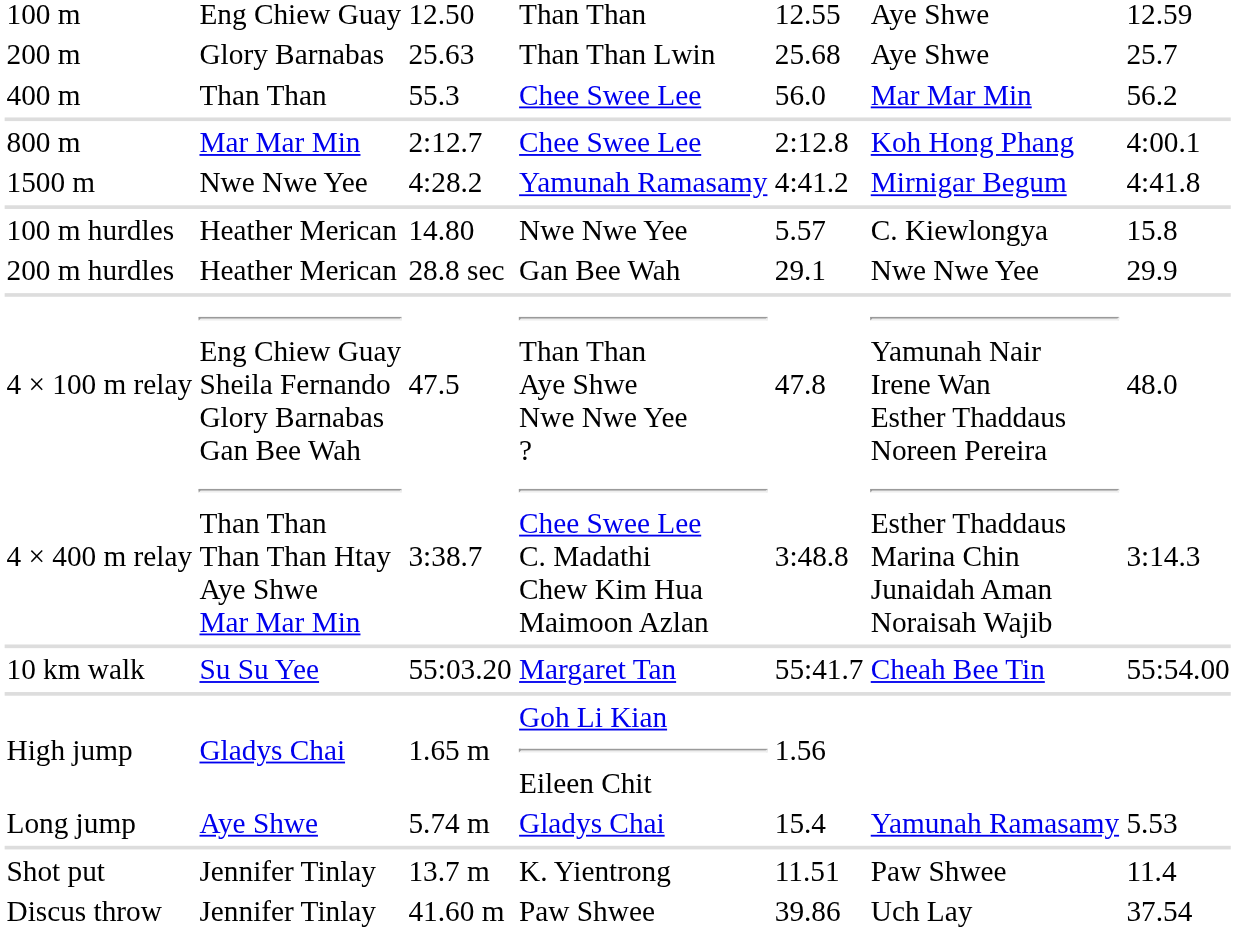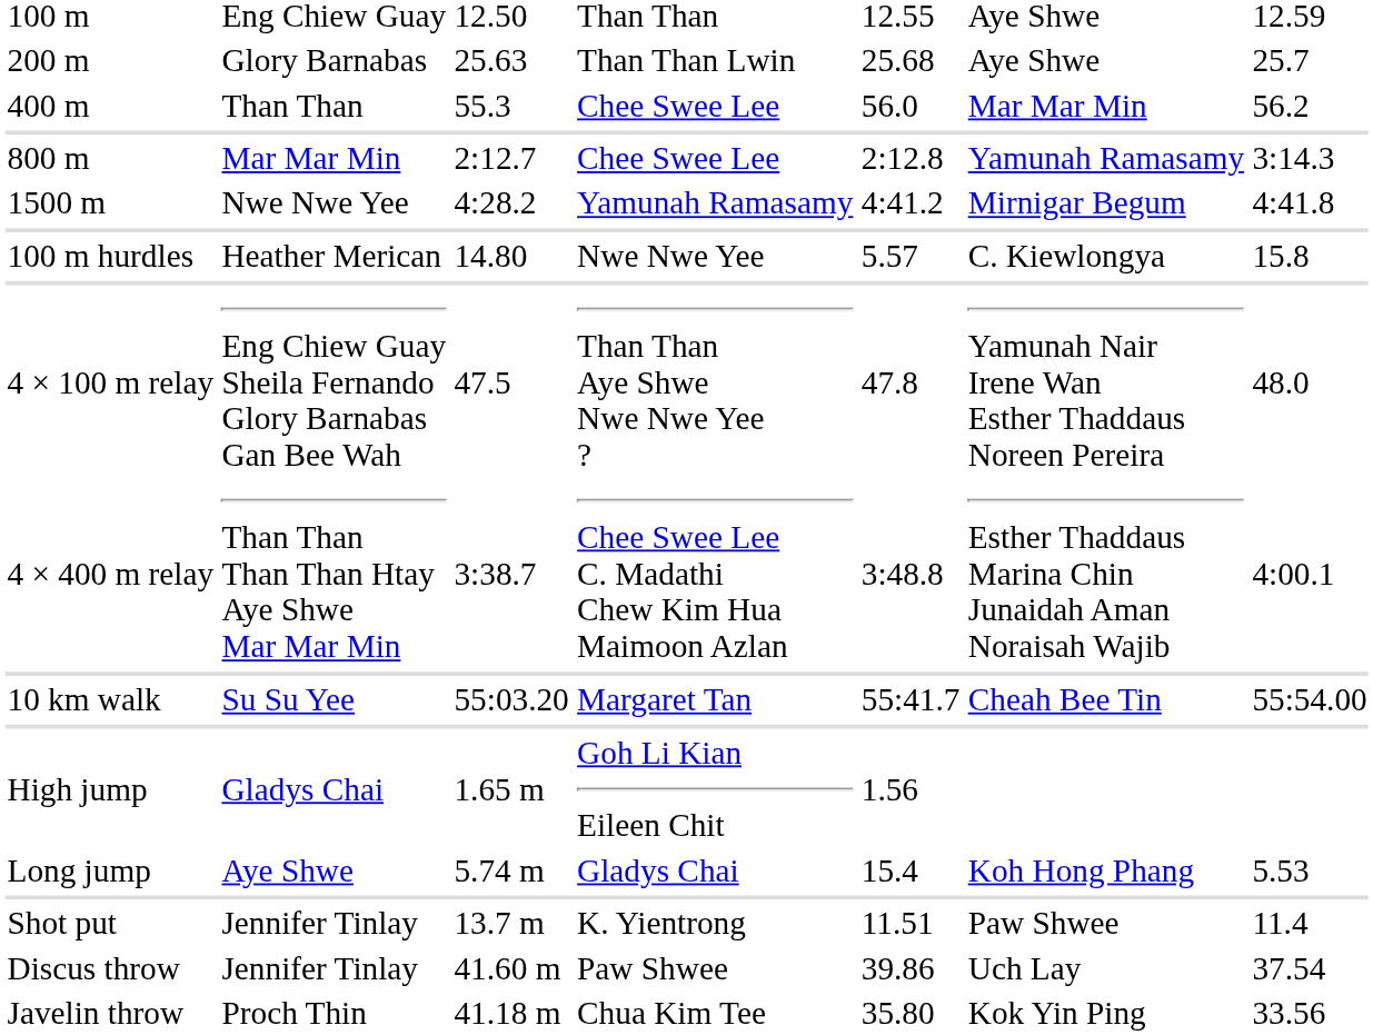800 m | column 6: Koh Hong Phang -> Yamunah Ramasamy
800 m | column 7: 4:00.1 -> 3:14.3
- row: 200 m hurdles | Heather Merican | 28.8 sec | Gan Bee Wah | 29.1 | Nwe Nwe Yee | 29.9
4 × 400 m relay | column 7: 3:14.3 -> 4:00.1
Long jump | column 6: Yamunah Ramasamy -> Koh Hong Phang
+ row: Javelin throw | Proch Thin | 41.18 m | Chua Kim Tee | 35.80 | Kok Yin Ping | 33.56
